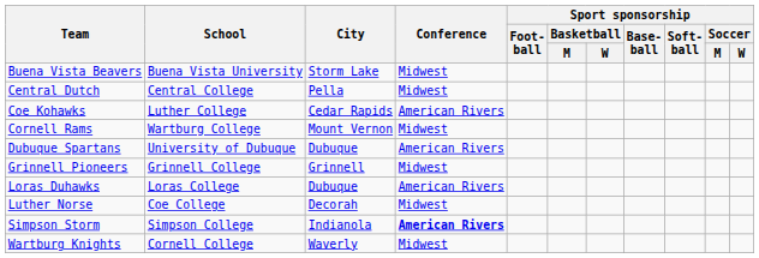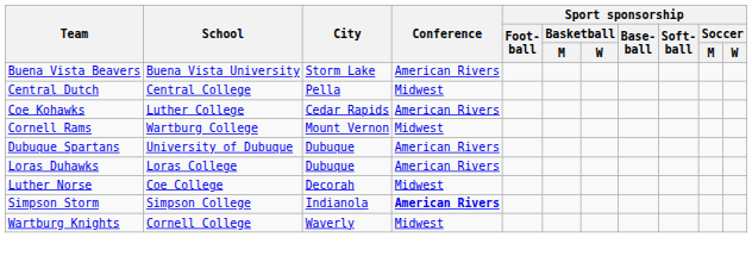Buena Vista Beavers | Conference: Midwest -> American Rivers
- row: Grinnell Pioneers | Grinnell College | Grinnell | Midwest
